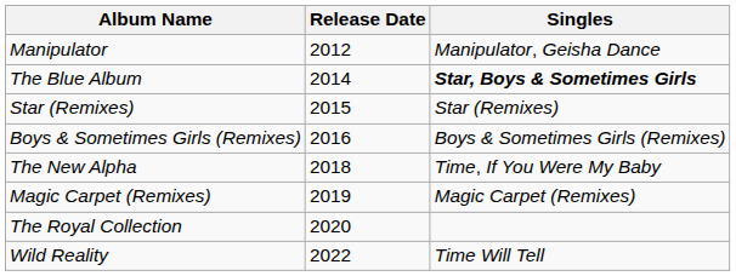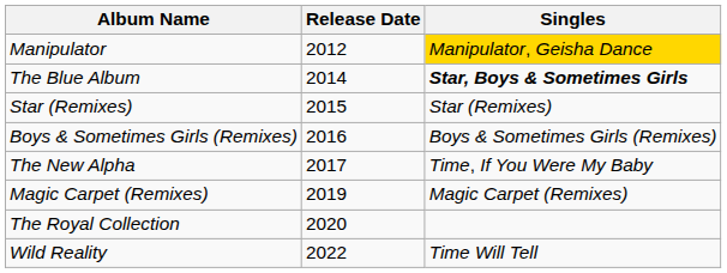Manipulator | Singles: no background -> gold background
The New Alpha | Release Date: 2018 -> 2017
